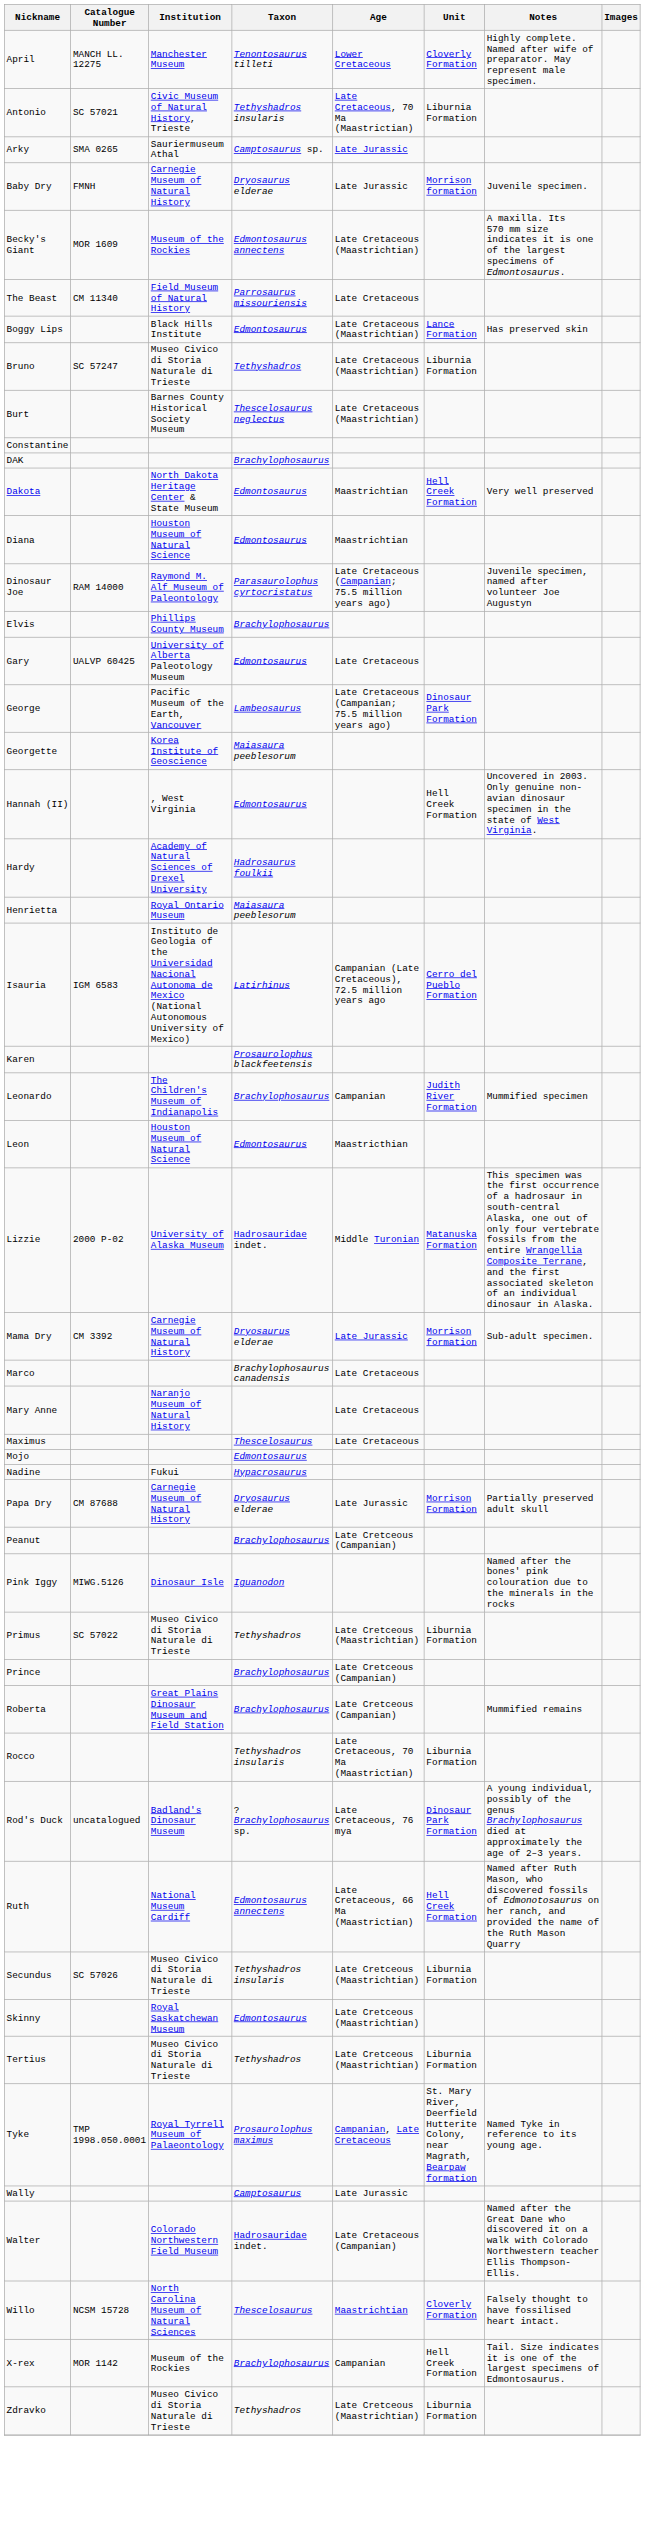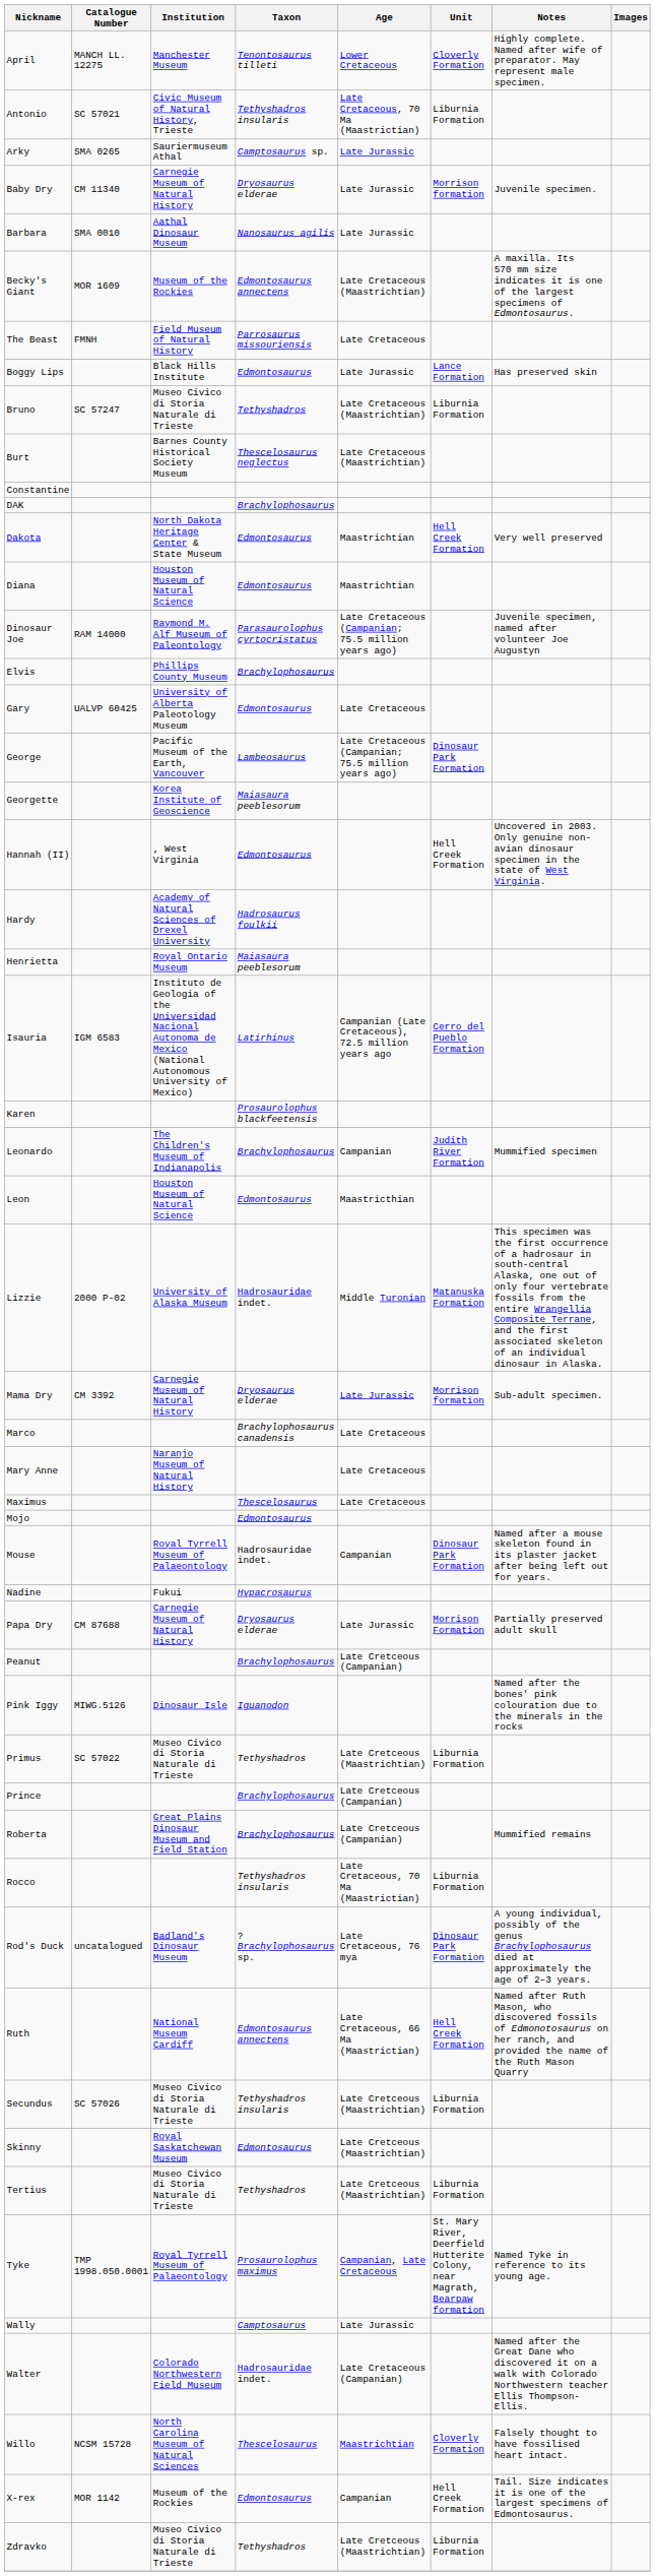Baby Dry | Catalogue Number: FMNH -> CM 11340
+ row: Barbara | SMA 0010 | Aathal Dinosaur Museum | Nanosaurus agilis | Late Jurassic
The Beast | Catalogue Number: CM 11340 -> FMNH
Boggy Lips | Age: Late Cretaceous (Maastrichtian) -> Late Jurassic
+ row: Mouse | Royal Tyrrell Museum of Palaeontology | Hadrosauridae indet. | Campanian | Dinosaur Park Formation | Named after a mouse skeleton found in its plaster jacket after being left out for years.
X-rex | Taxon: Brachylophosaurus -> Edmontosaurus
